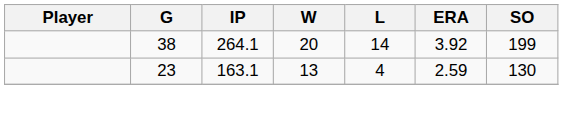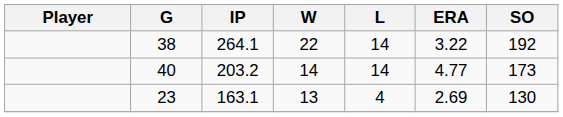38 | W: 20 -> 22
38 | ERA: 3.92 -> 3.22
38 | SO: 199 -> 192
+ row: 40 | 203.2 | 14 | 14 | 4.77 | 173
23 | ERA: 2.59 -> 2.69
